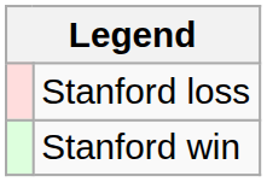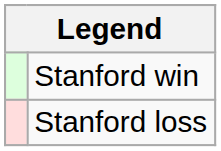rows swapped: Stanford win <-> Stanford loss
